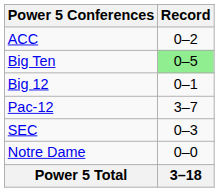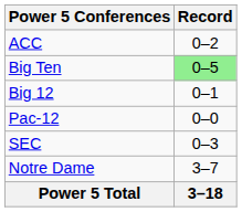Pac-12 | Record: 3–7 -> 0–0
Notre Dame | Record: 0–0 -> 3–7
